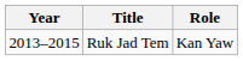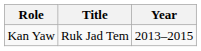columns swapped: Year <-> Role
